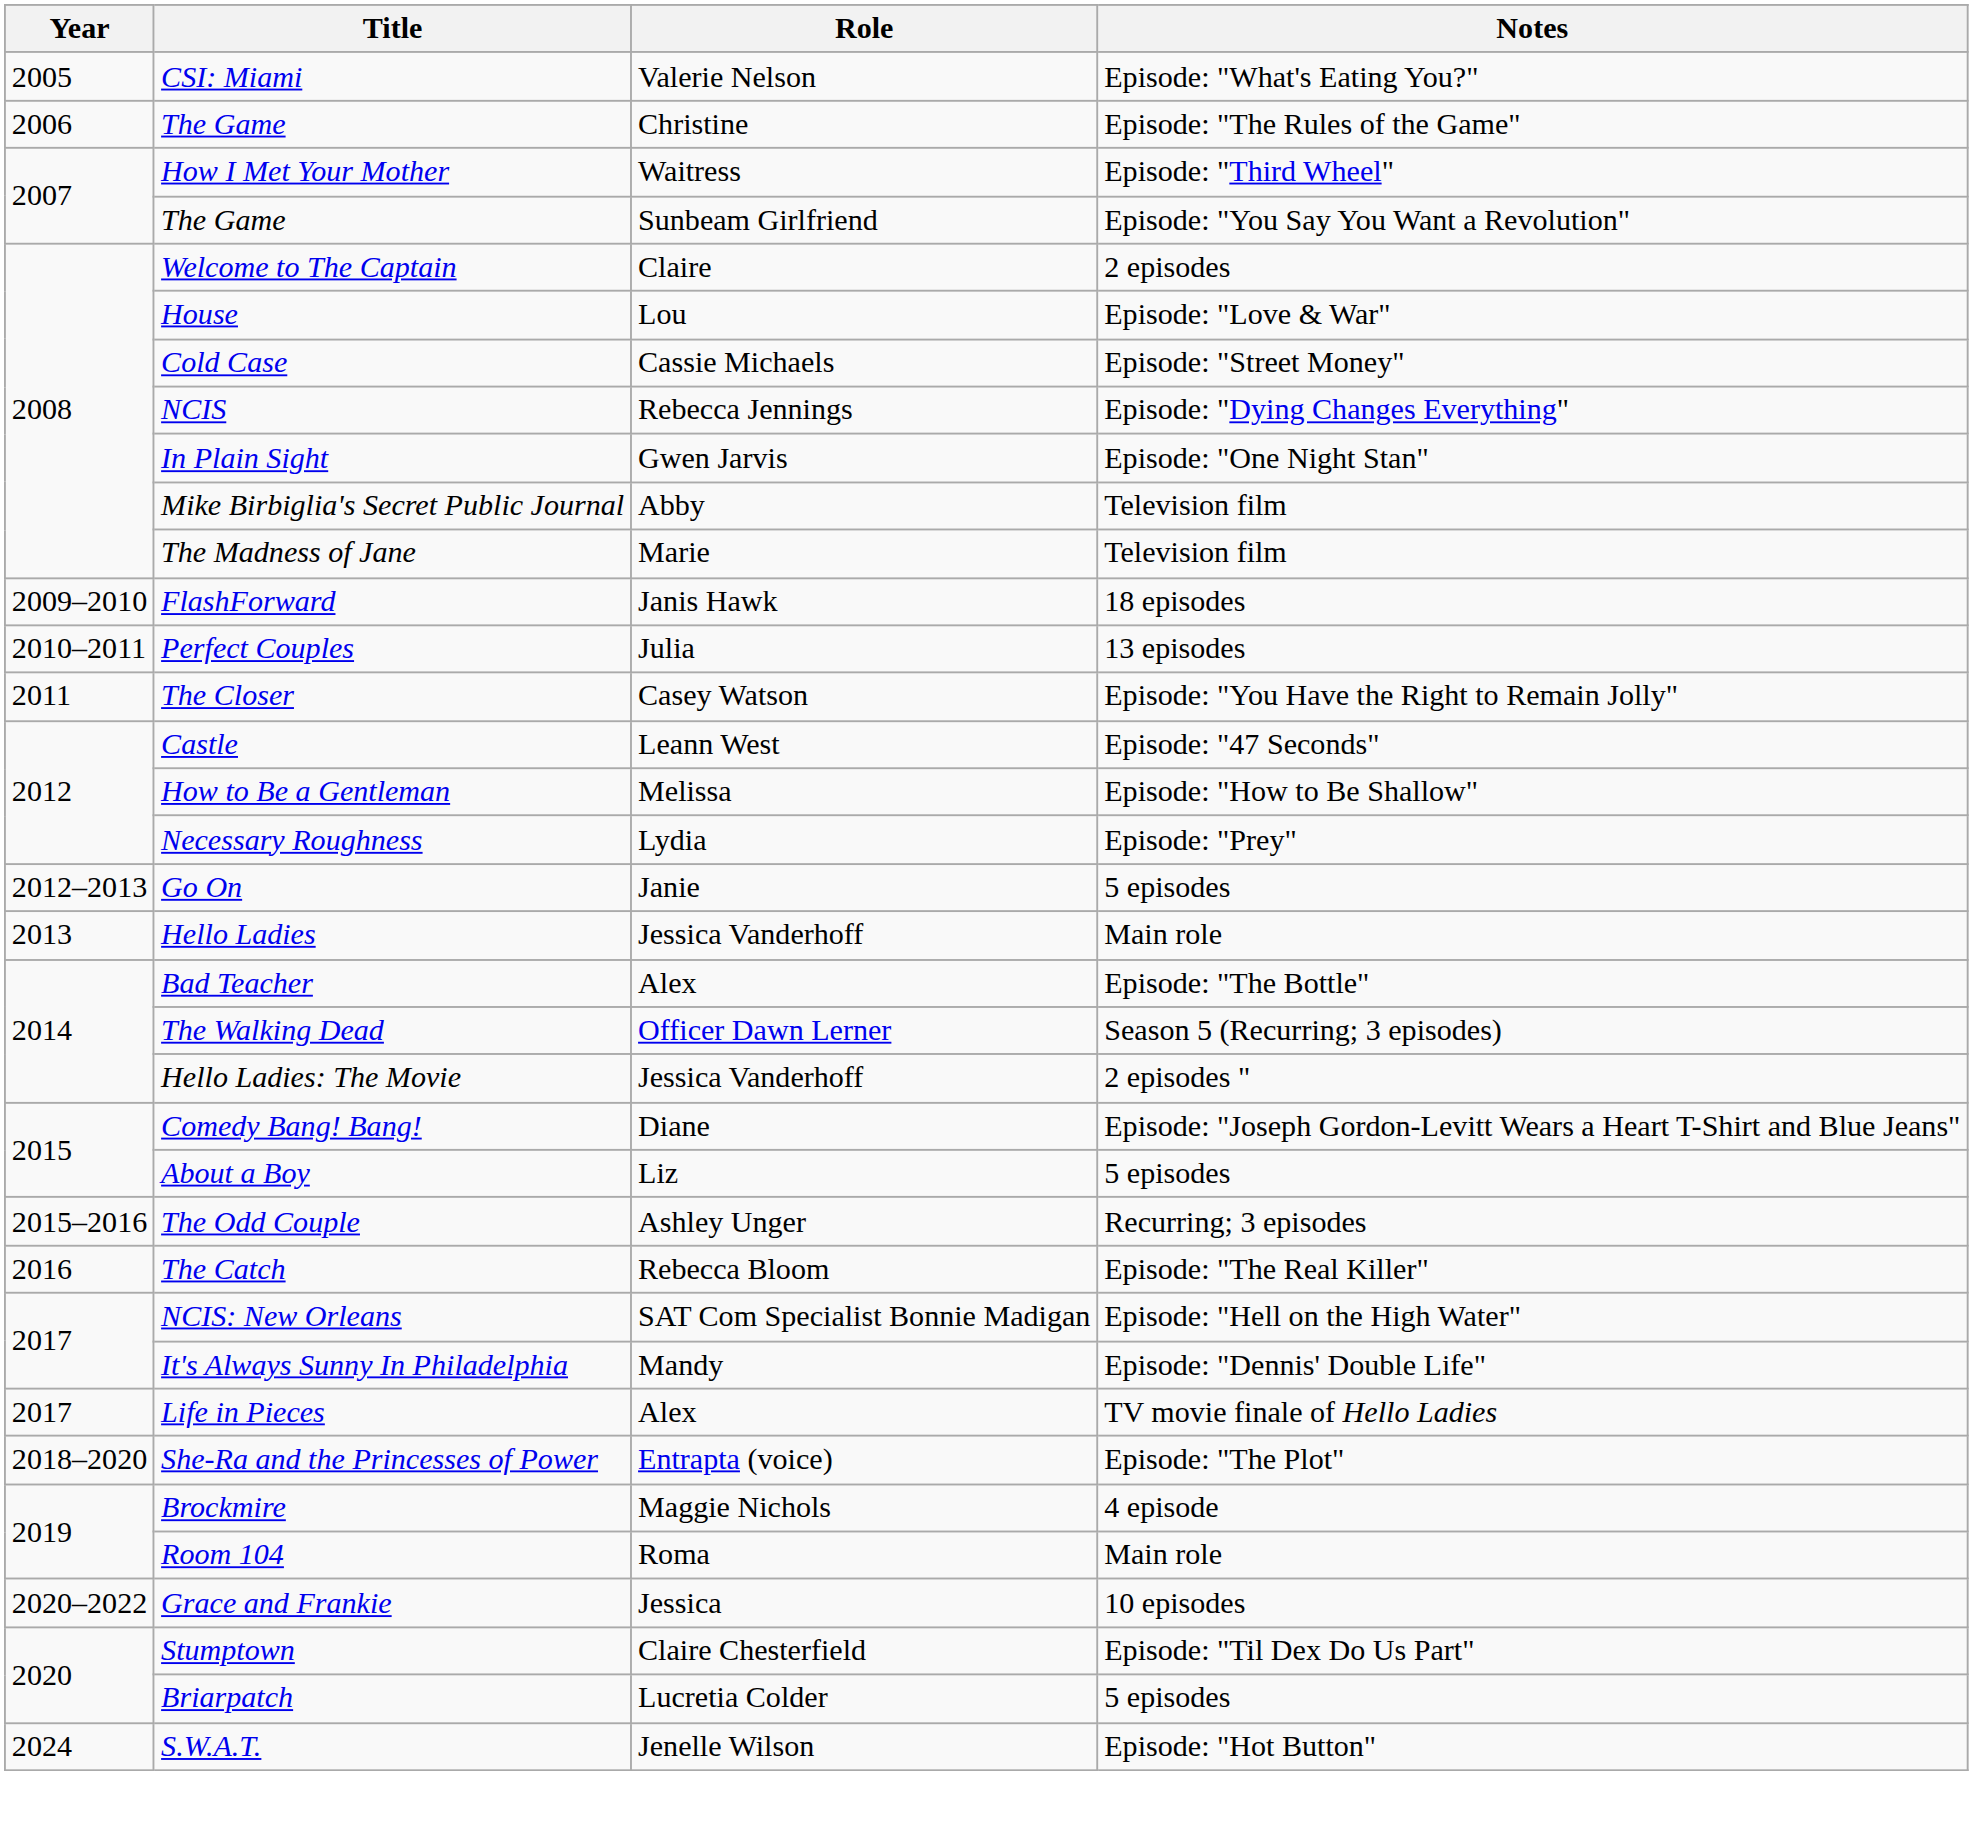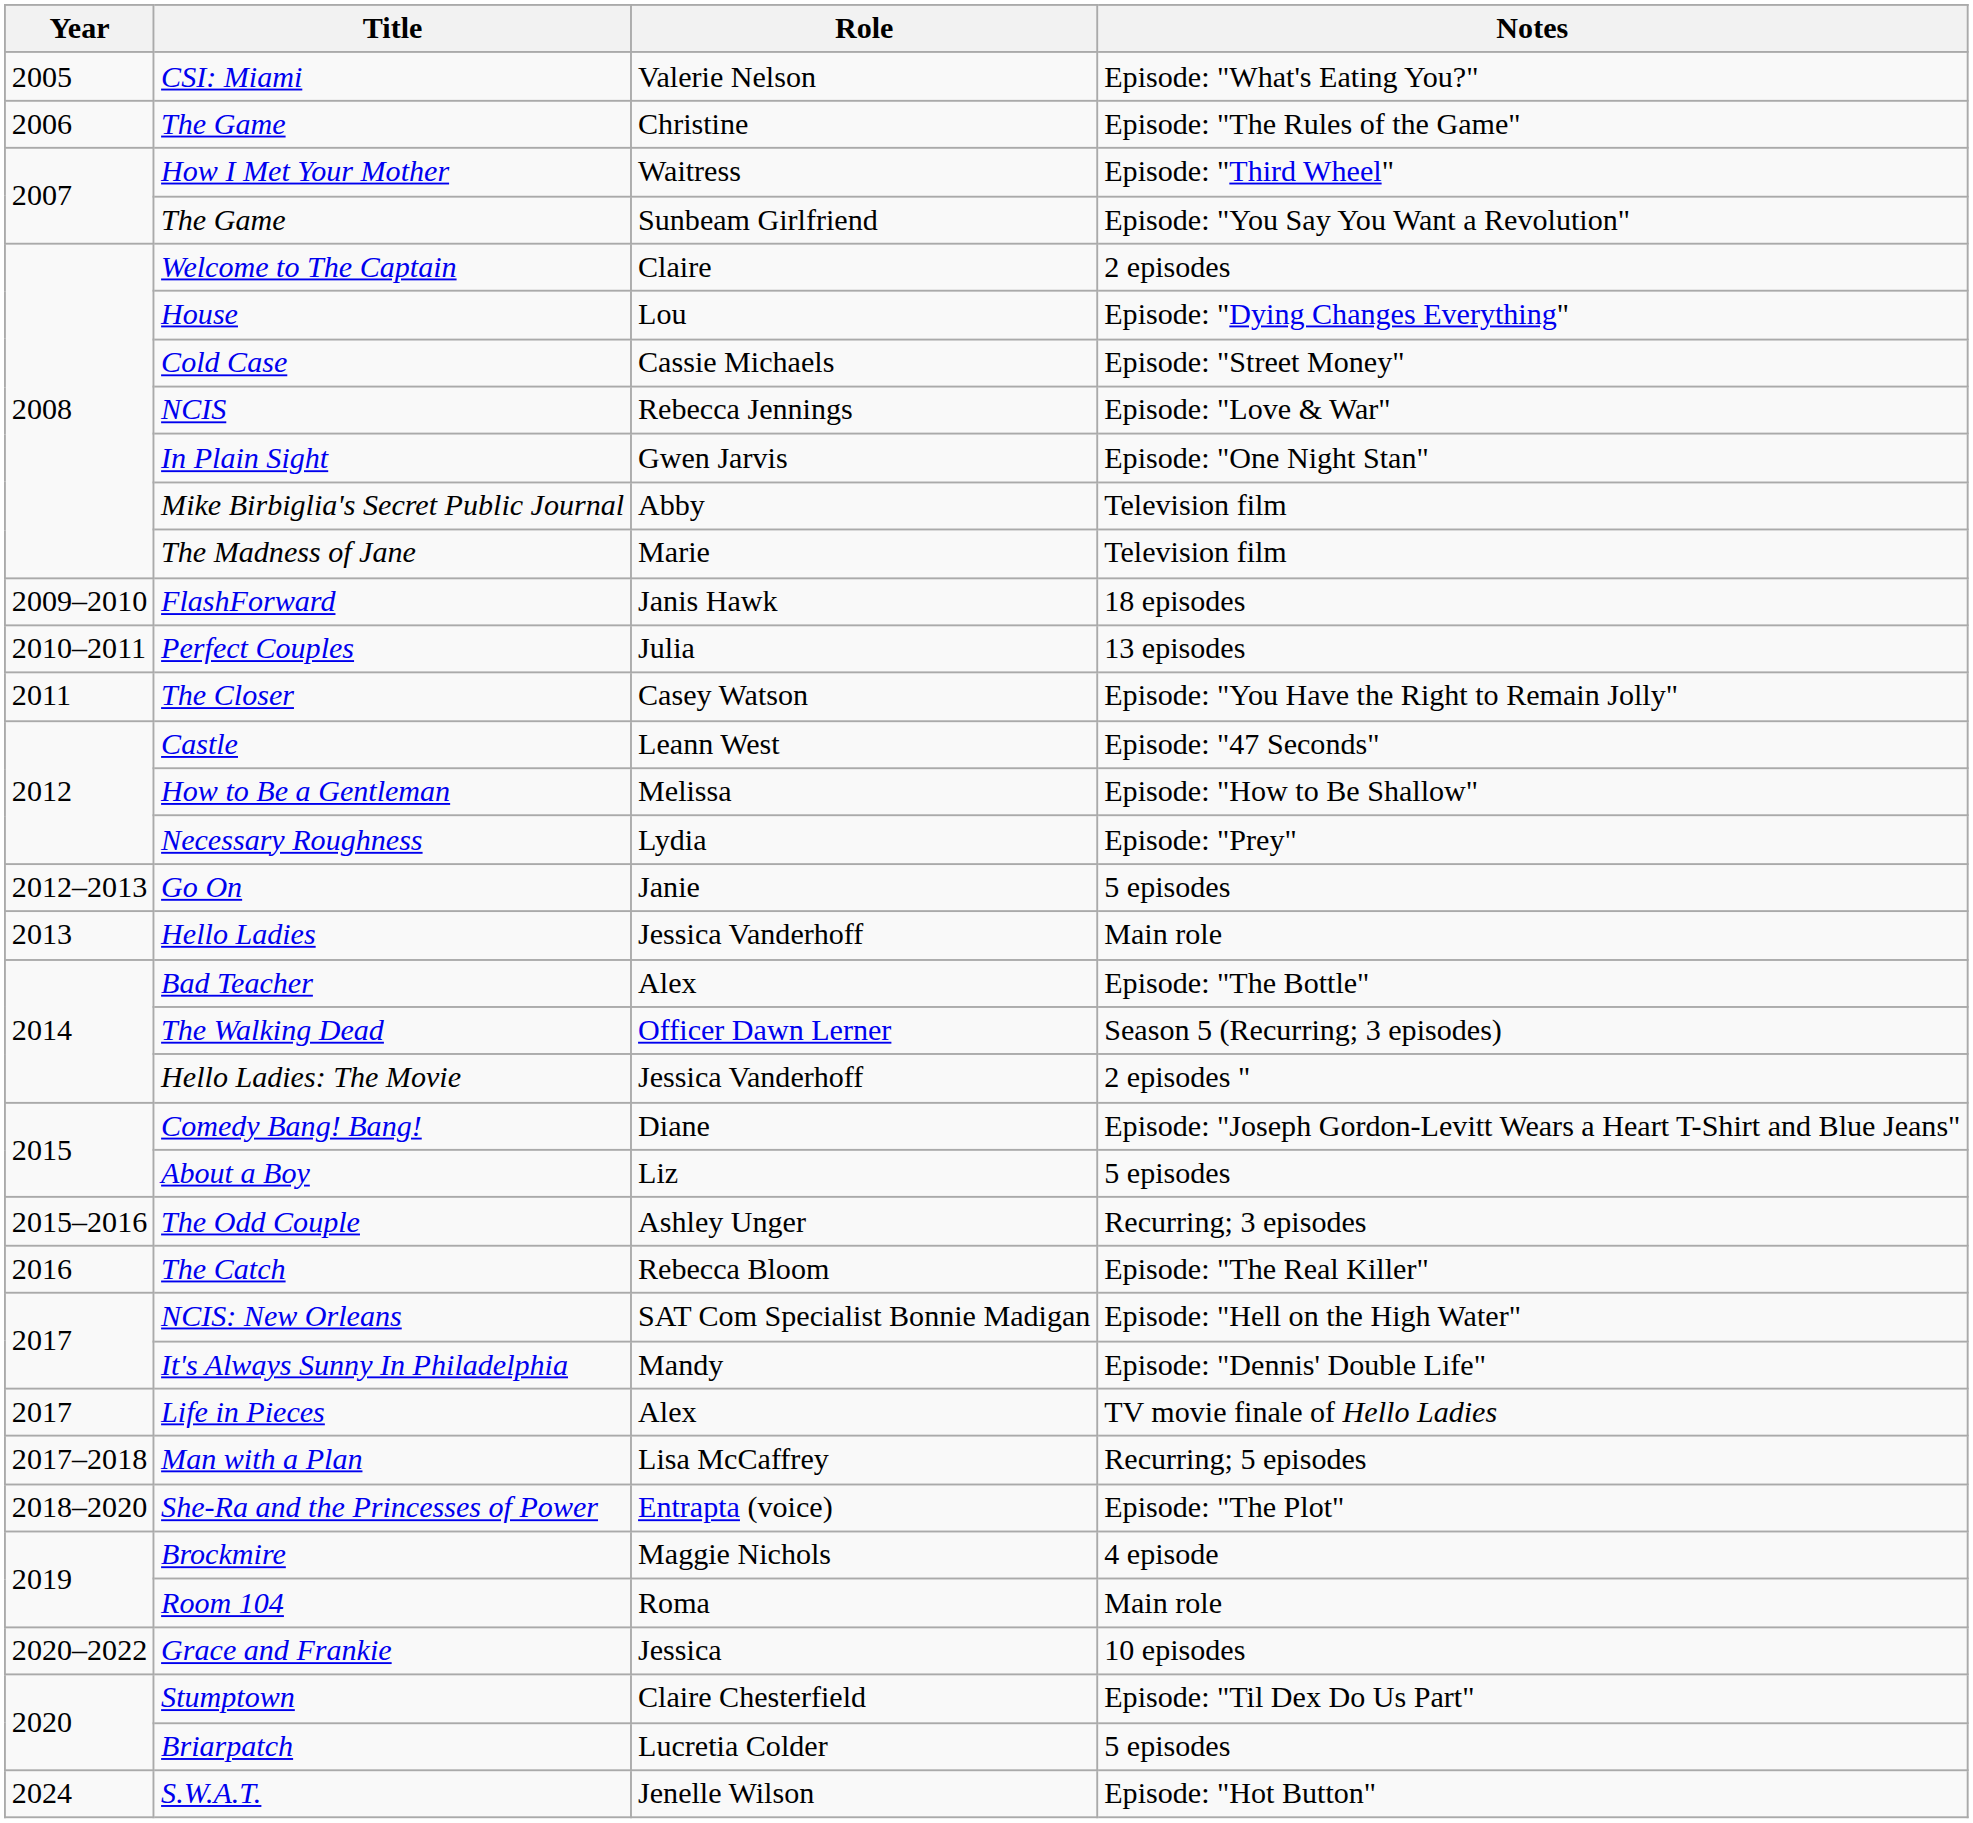House | Notes: Episode: "Love & War" -> Episode: "Dying Changes Everything"
NCIS | Notes: Episode: "Dying Changes Everything" -> Episode: "Love & War"
+ row: 2017–2018 | Man with a Plan | Lisa McCaffrey | Recurring; 5 episodes
